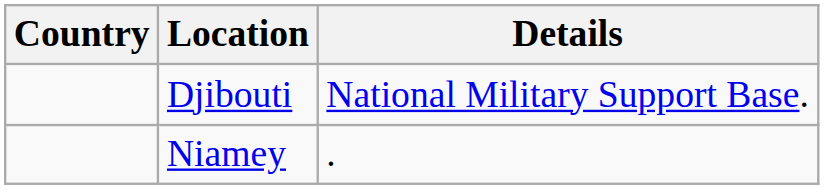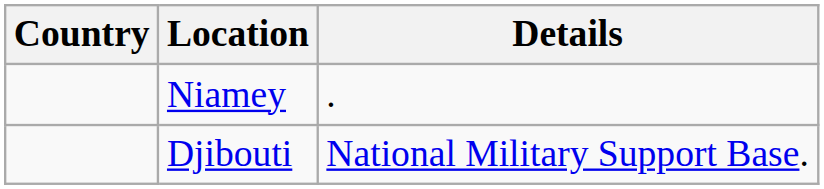rows swapped: Djibouti <-> Niamey
